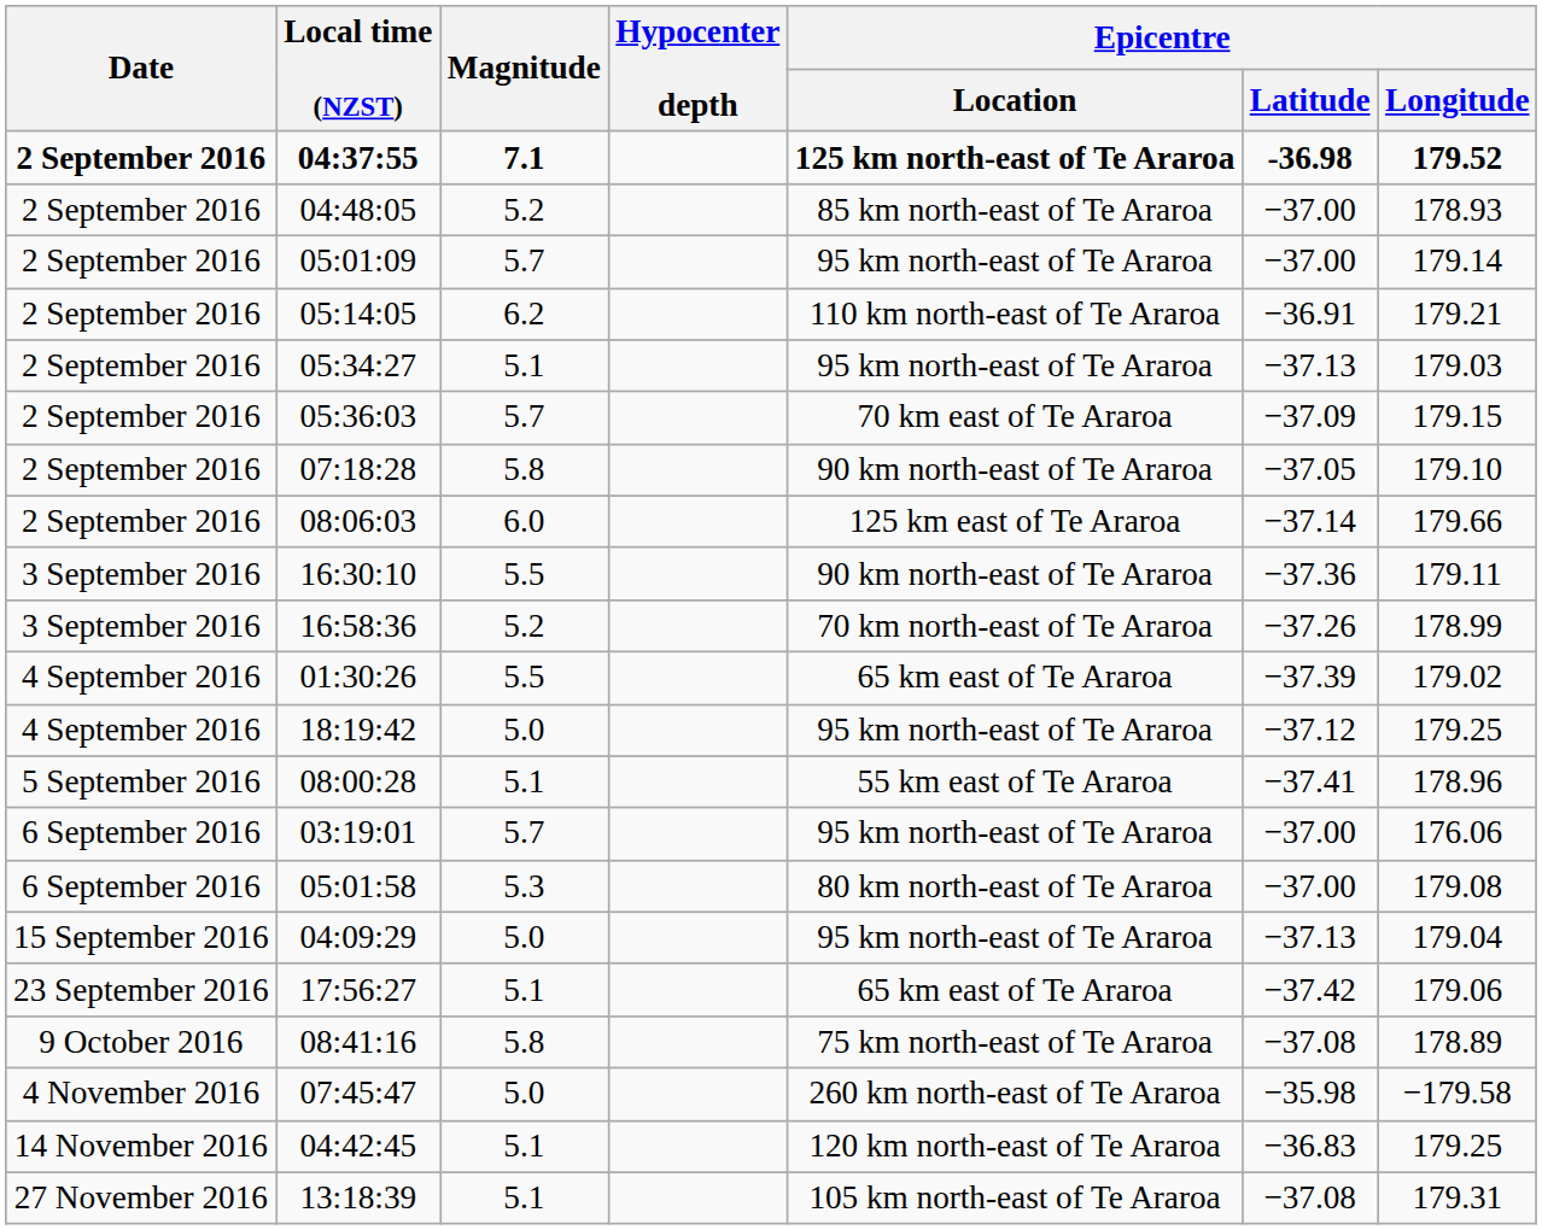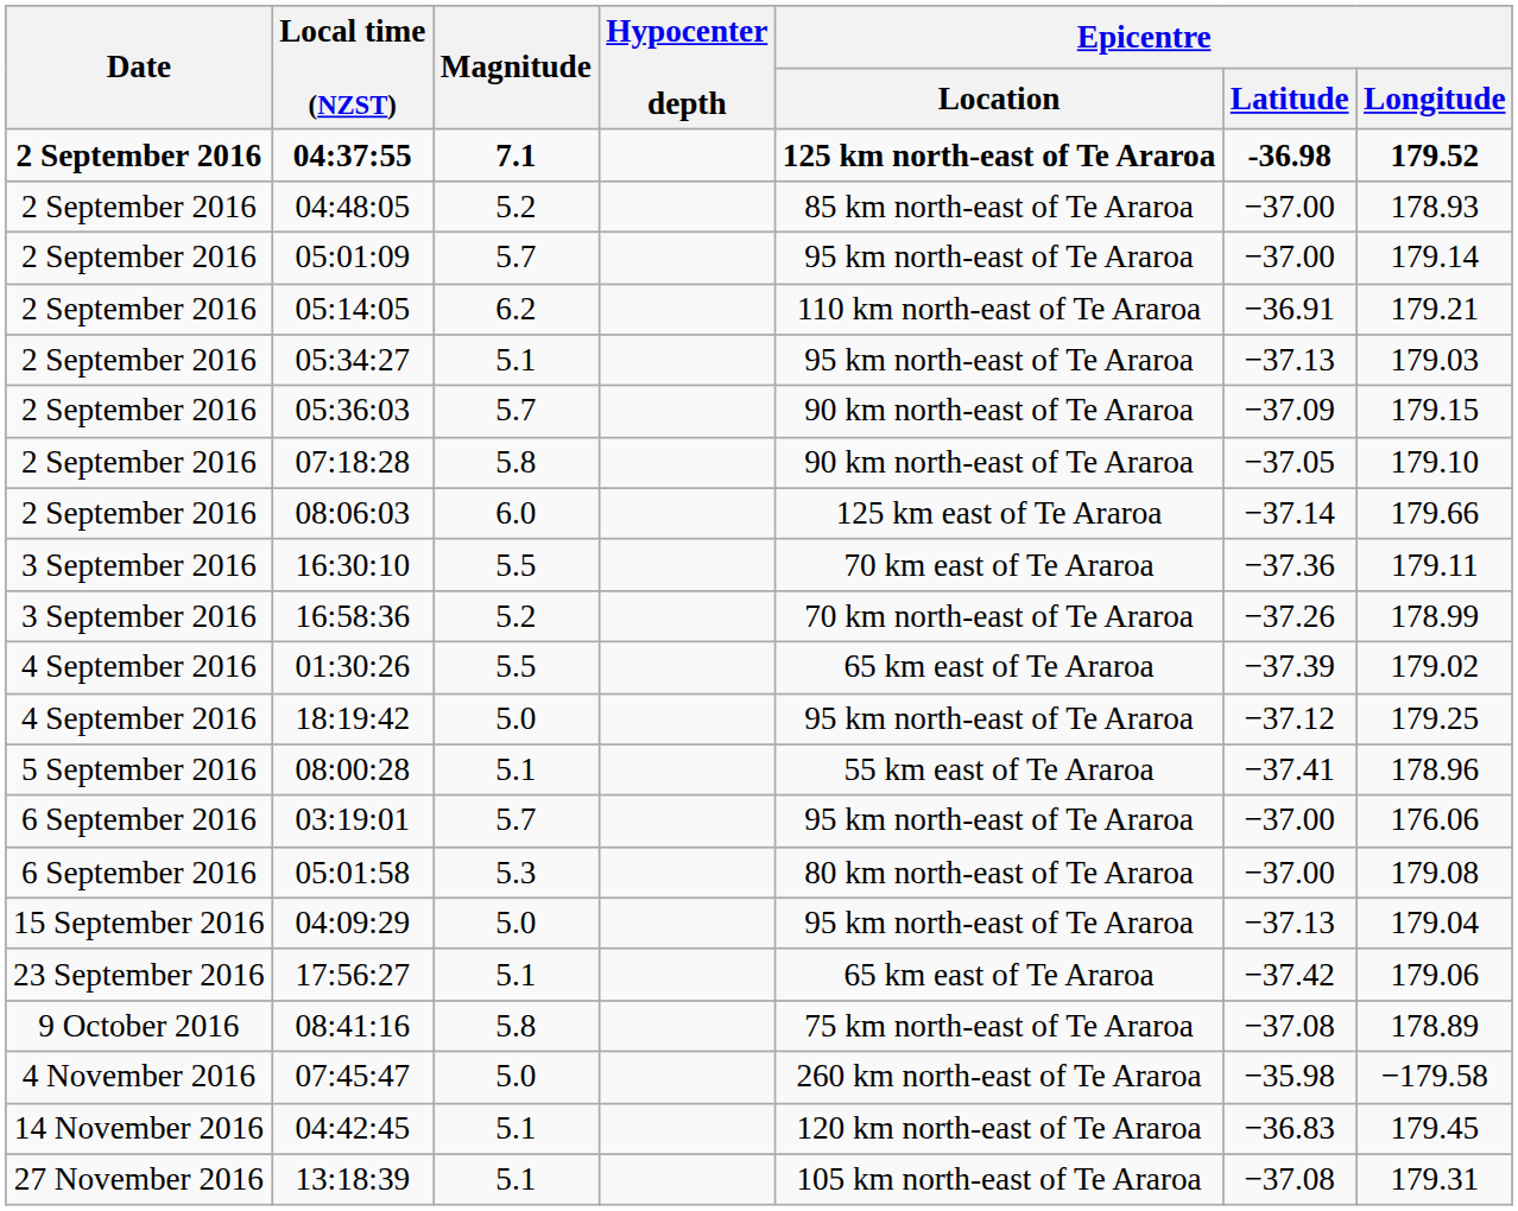05:36:03 | Epicentre / Location: 70 km east of Te Araroa -> 90 km north-east of Te Araroa
16:30:10 | Epicentre / Location: 90 km north-east of Te Araroa -> 70 km east of Te Araroa
04:42:45 | Epicentre / Longitude: 179.25 -> 179.45
